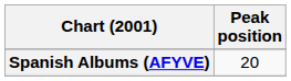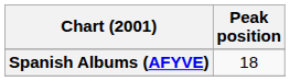Spanish Albums (AFYVE) | Peak position: 20 -> 18
